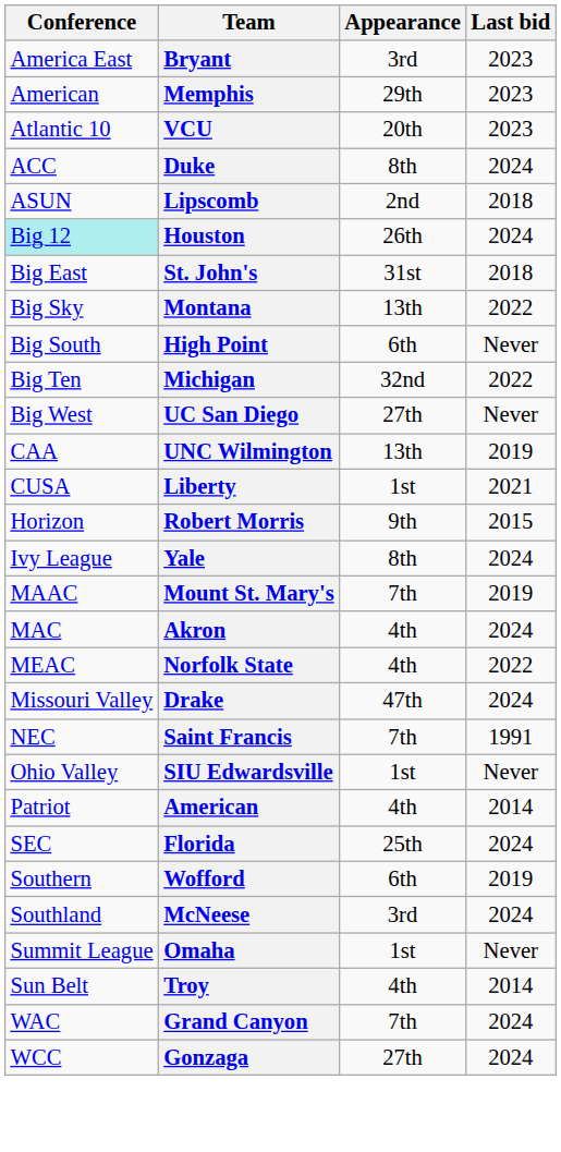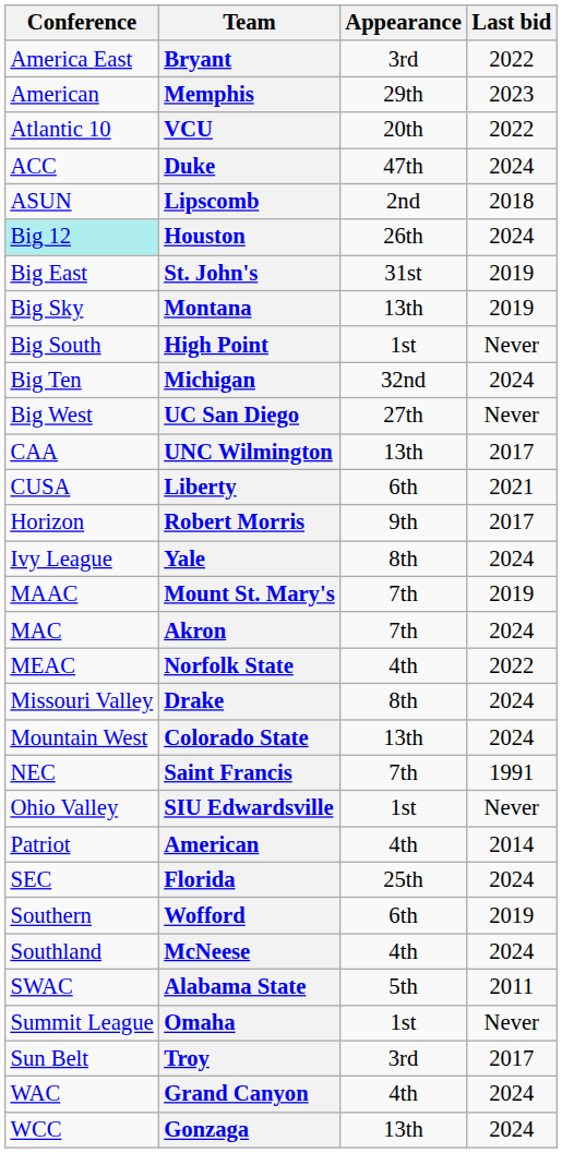Bryant | Last bid: 2023 -> 2022
VCU | Last bid: 2023 -> 2022
Duke | Appearance: 8th -> 47th
St. John's | Last bid: 2018 -> 2019
Montana | Last bid: 2022 -> 2019
High Point | Appearance: 6th -> 1st
Michigan | Last bid: 2022 -> 2024
UNC Wilmington | Last bid: 2019 -> 2017
Liberty | Appearance: 1st -> 6th
Robert Morris | Last bid: 2015 -> 2017
Akron | Appearance: 4th -> 7th
Drake | Appearance: 47th -> 8th
+ row: Mountain West | Colorado State | 13th | 2024
McNeese | Appearance: 3rd -> 4th
+ row: SWAC | Alabama State | 5th | 2011
Troy | Appearance: 4th -> 3rd
Troy | Last bid: 2014 -> 2017
Grand Canyon | Appearance: 7th -> 4th
Gonzaga | Appearance: 27th -> 13th
